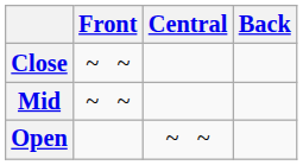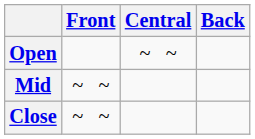rows swapped: Close <-> Open
